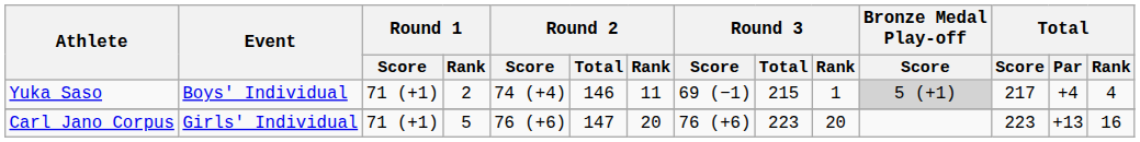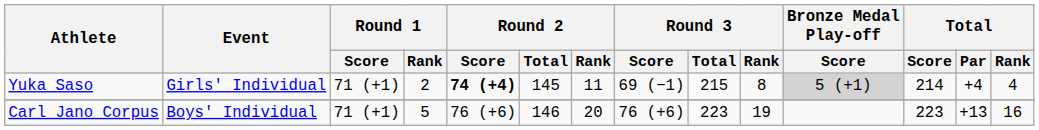Yuka Saso | Event: Boys' Individual -> Girls' Individual
Yuka Saso | Round 2 / Score: normal -> bold
Yuka Saso | Round 2 / Total: 146 -> 145
Yuka Saso | Round 3 / Rank: 1 -> 8
Yuka Saso | Total / Score: 217 -> 214
Carl Jano Corpus | Event: Girls' Individual -> Boys' Individual
Carl Jano Corpus | Round 2 / Total: 147 -> 146
Carl Jano Corpus | Round 3 / Rank: 20 -> 19
